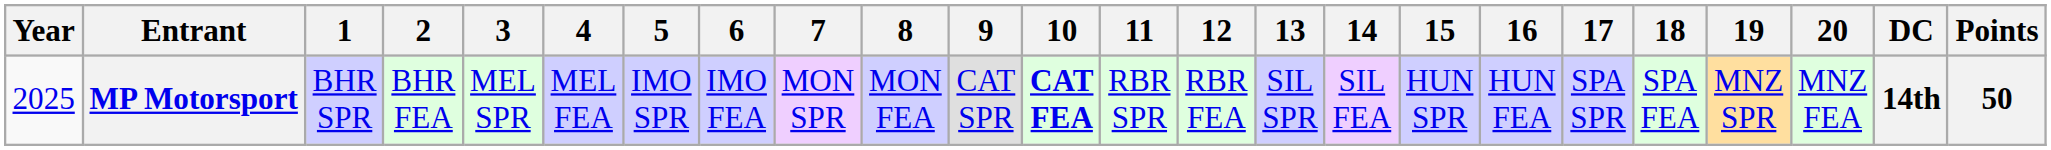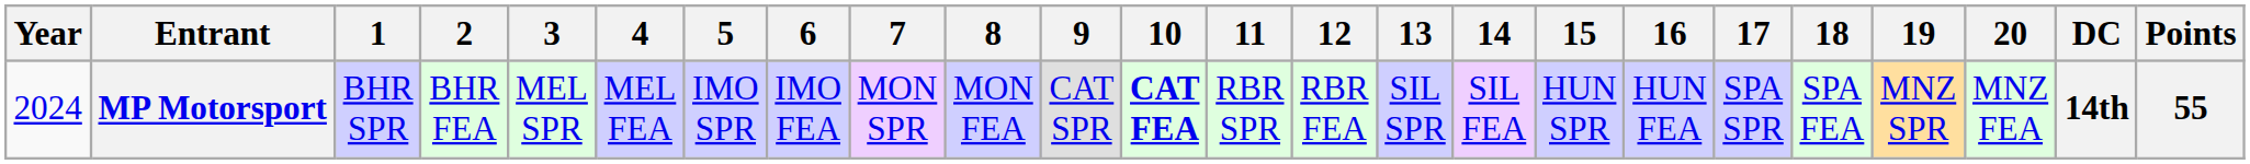MP Motorsport | Year: 2025 -> 2024
MP Motorsport | Points: 50 -> 55
